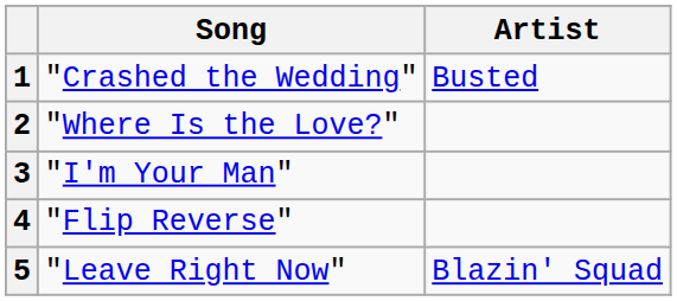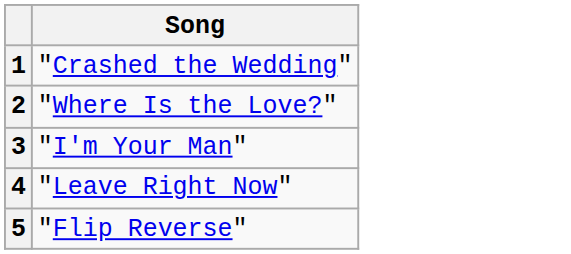- column: Artist | Busted | Blazin' Squad
4 | Song: "Flip Reverse" -> "Leave Right Now"
5 | Song: "Leave Right Now" -> "Flip Reverse"
